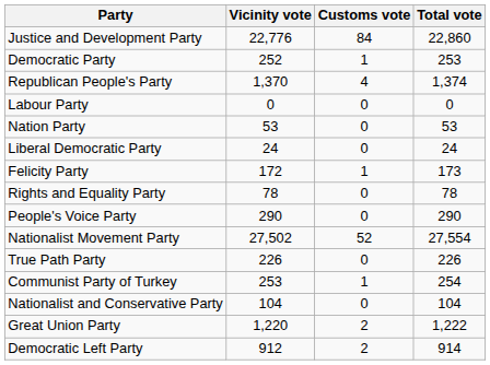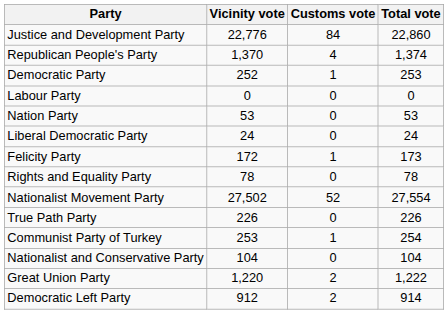rows swapped: Democratic Party <-> Republican People's Party
- row: People's Voice Party | 290 | 0 | 290
